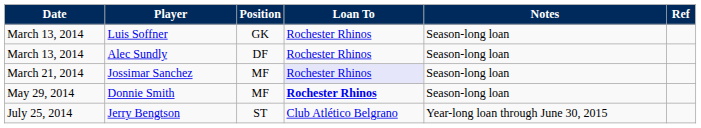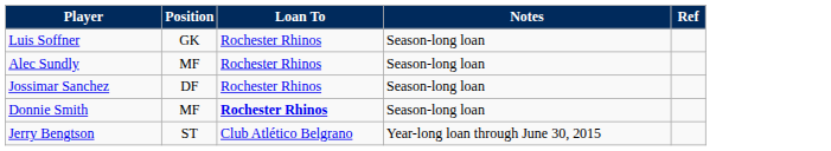- column: Date | March 13, 2014 | March 13, 2014 | March 21, 2014 | May 29, 2014 | July 25, 2014
Alec Sundly | Position: DF -> MF
Jossimar Sanchez | Position: MF -> DF
Jossimar Sanchez | Loan To: lavender background -> no background
